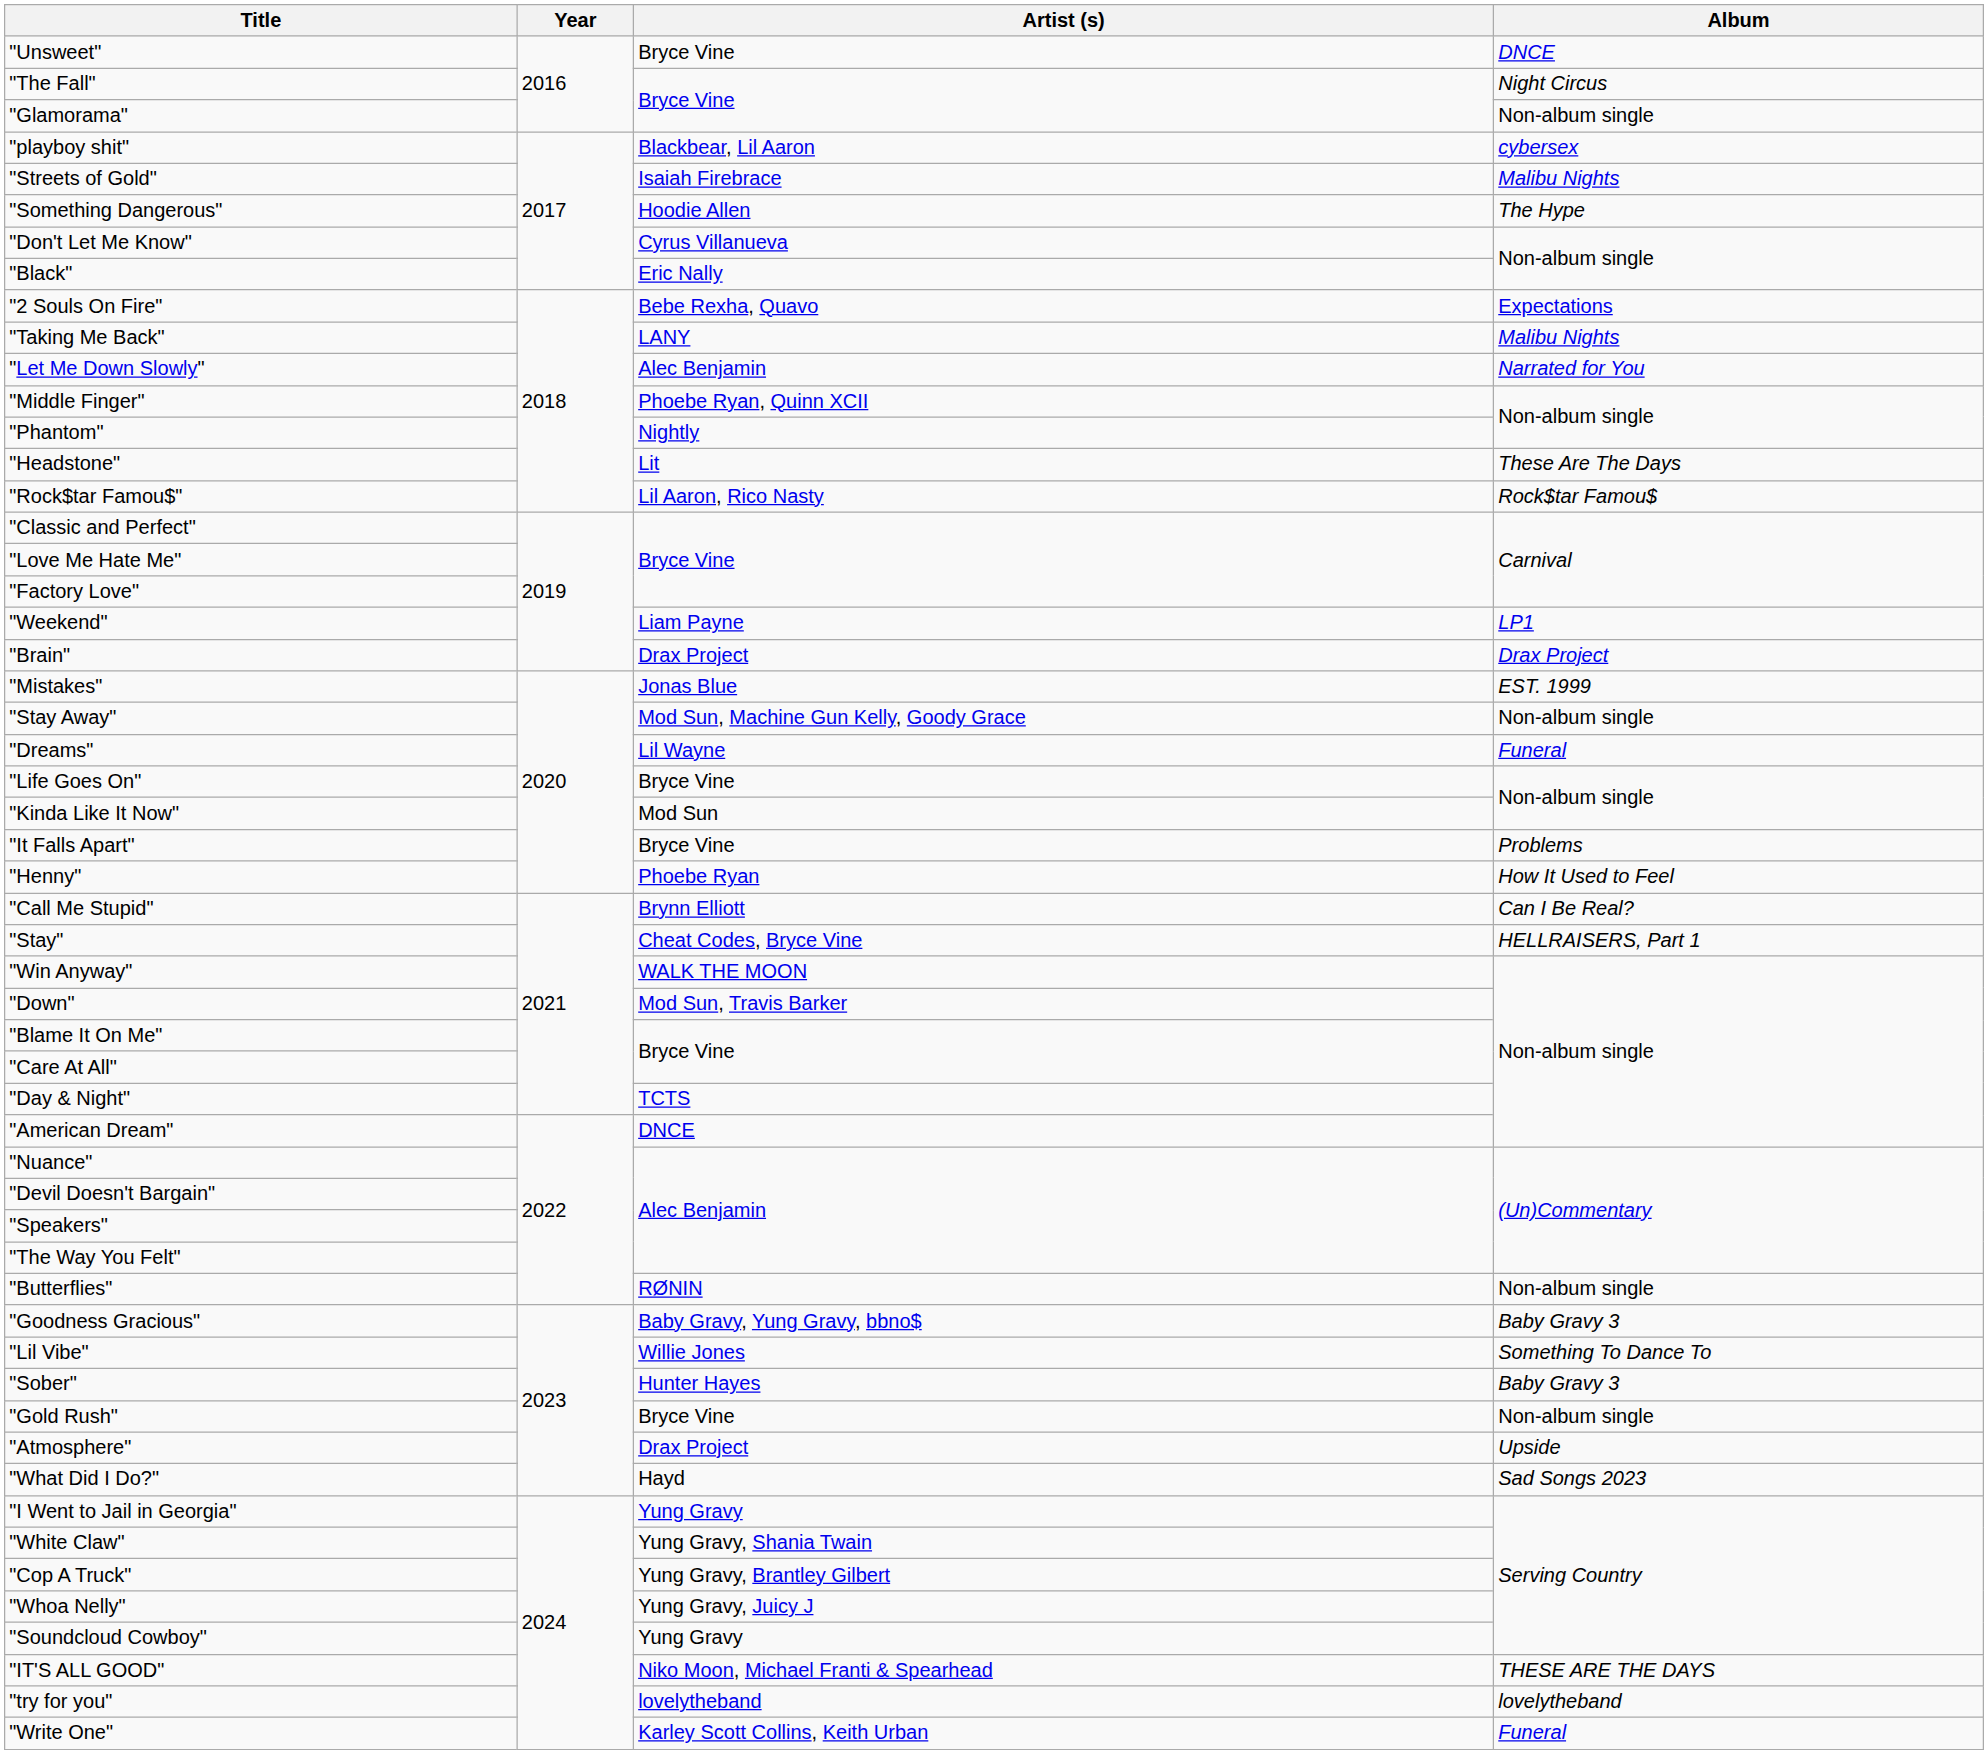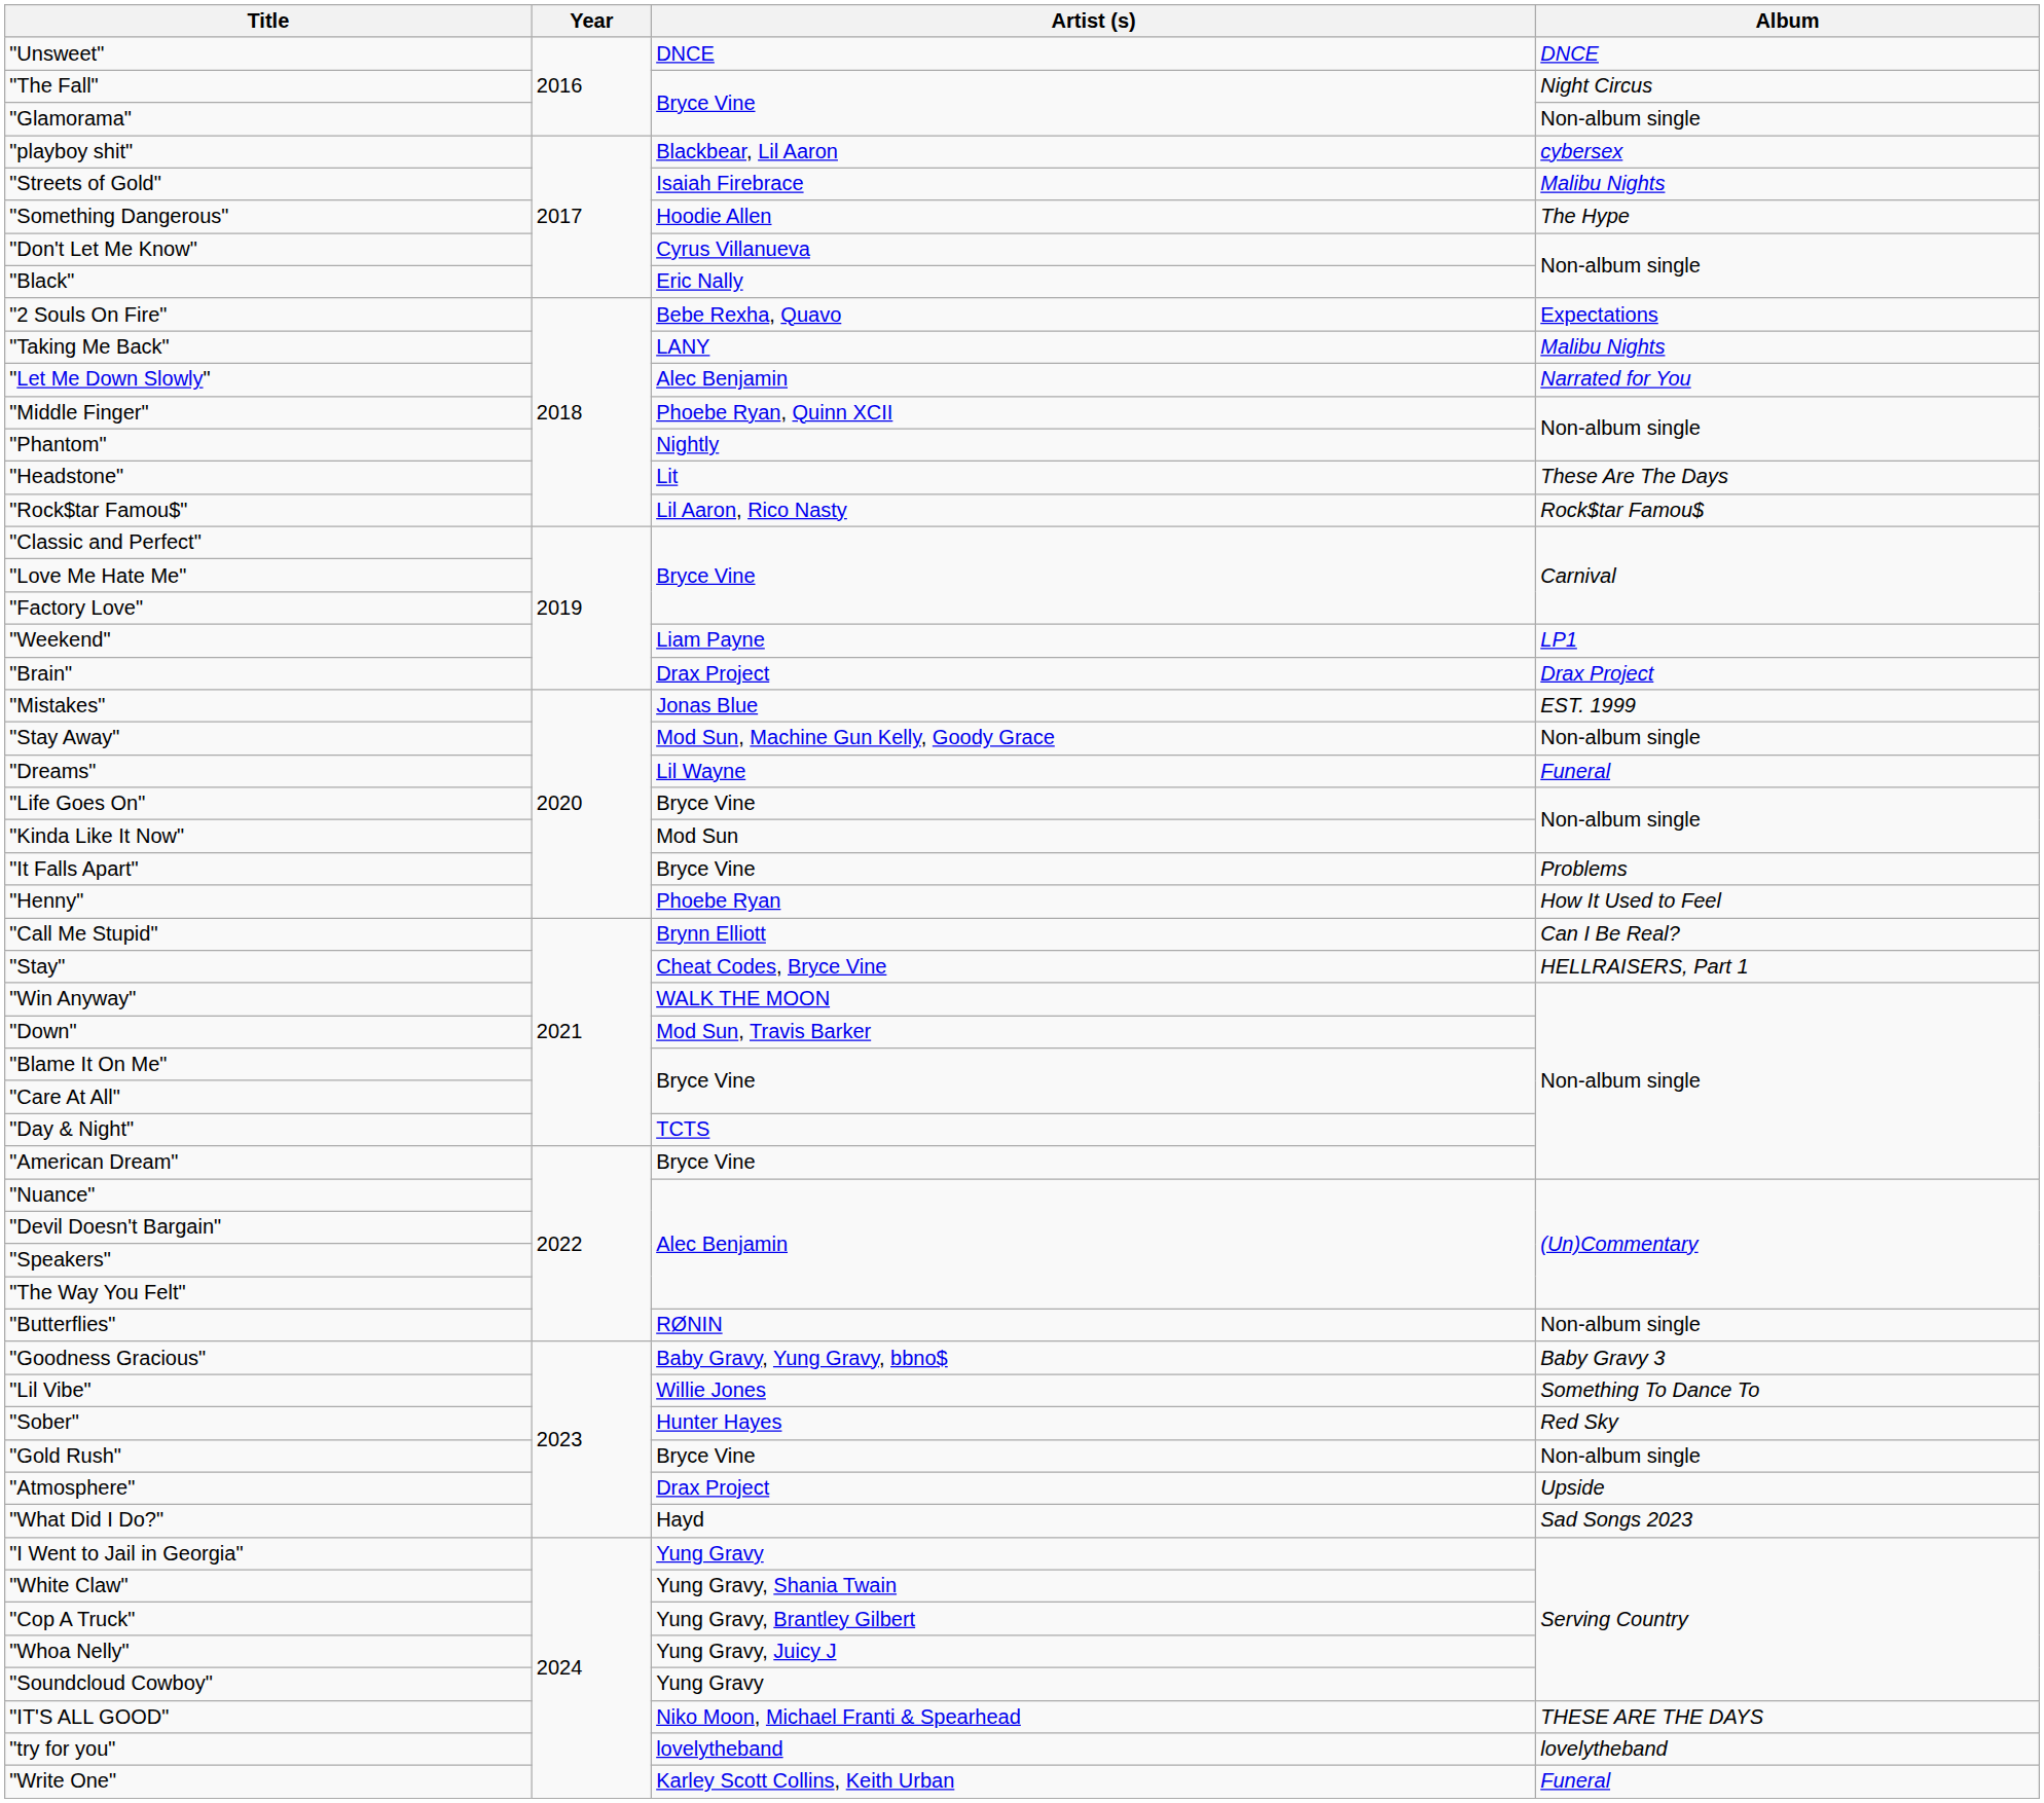"Unsweet" | Artist (s): Bryce Vine -> DNCE
"American Dream" | Artist (s): DNCE -> Bryce Vine
"Sober" | Album: Baby Gravy 3 -> Red Sky
